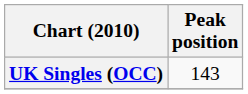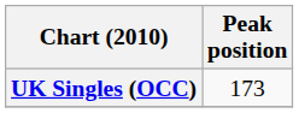UK Singles (OCC) | Peak position: 143 -> 173
